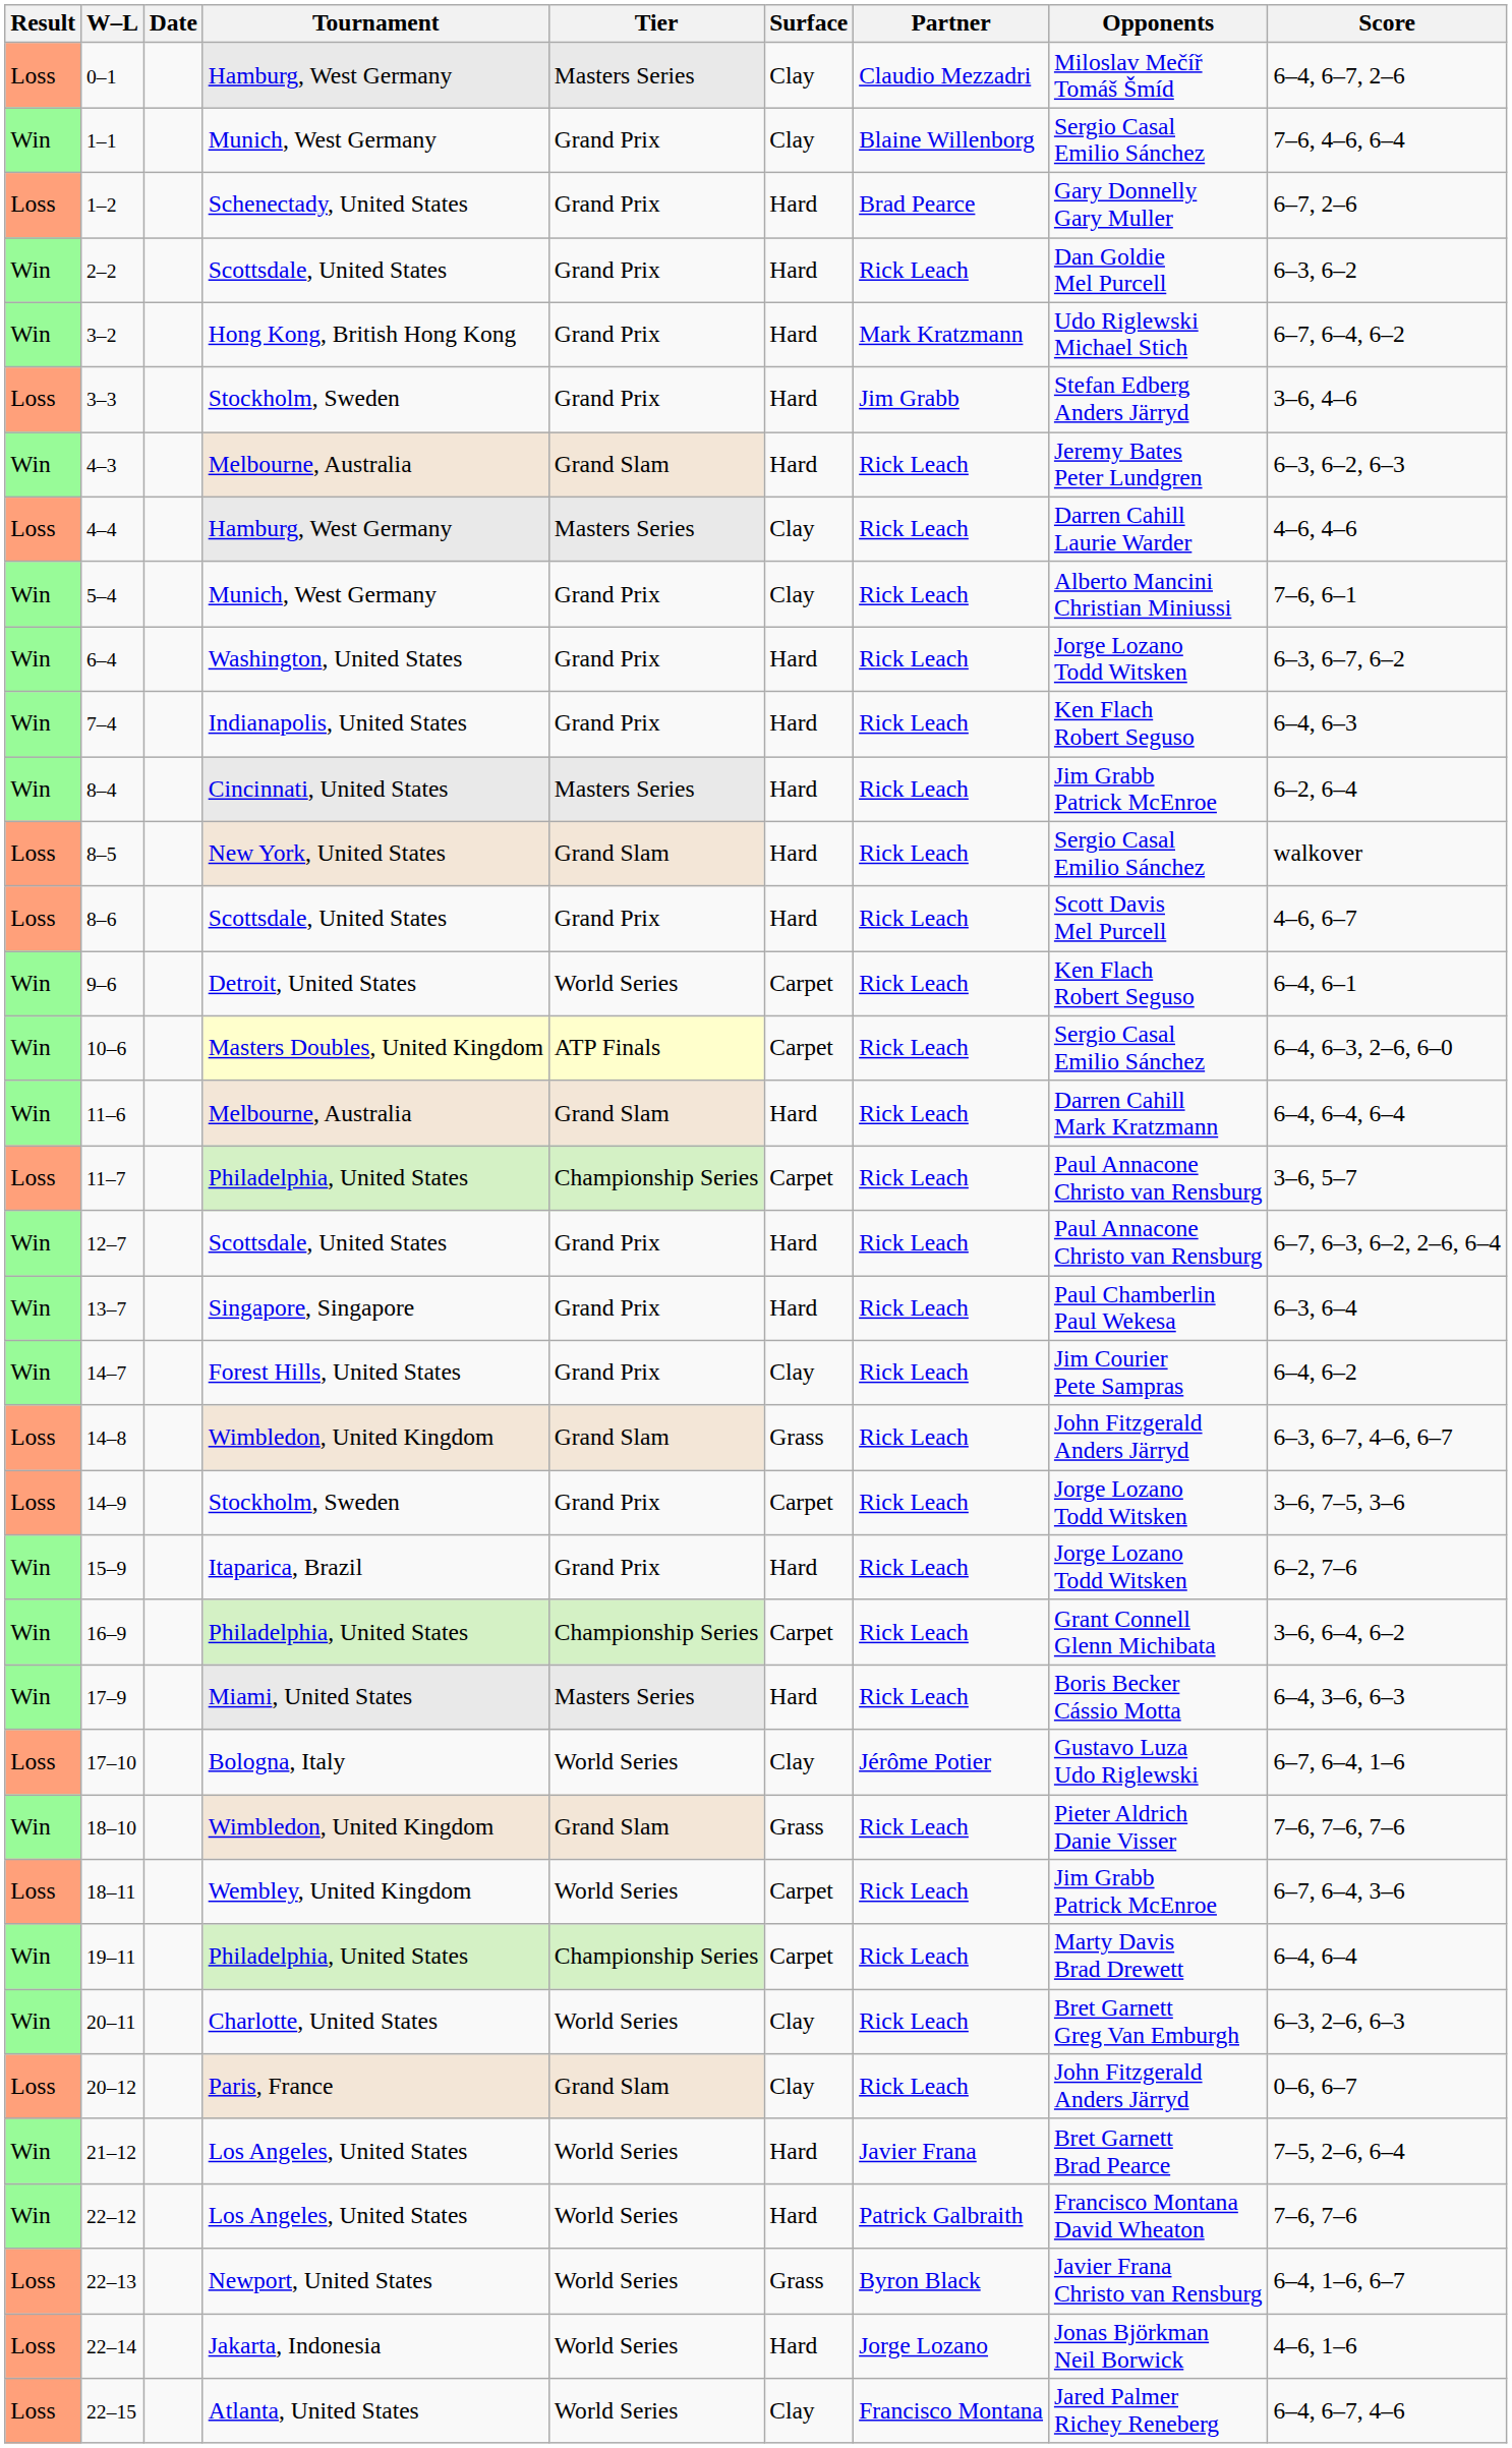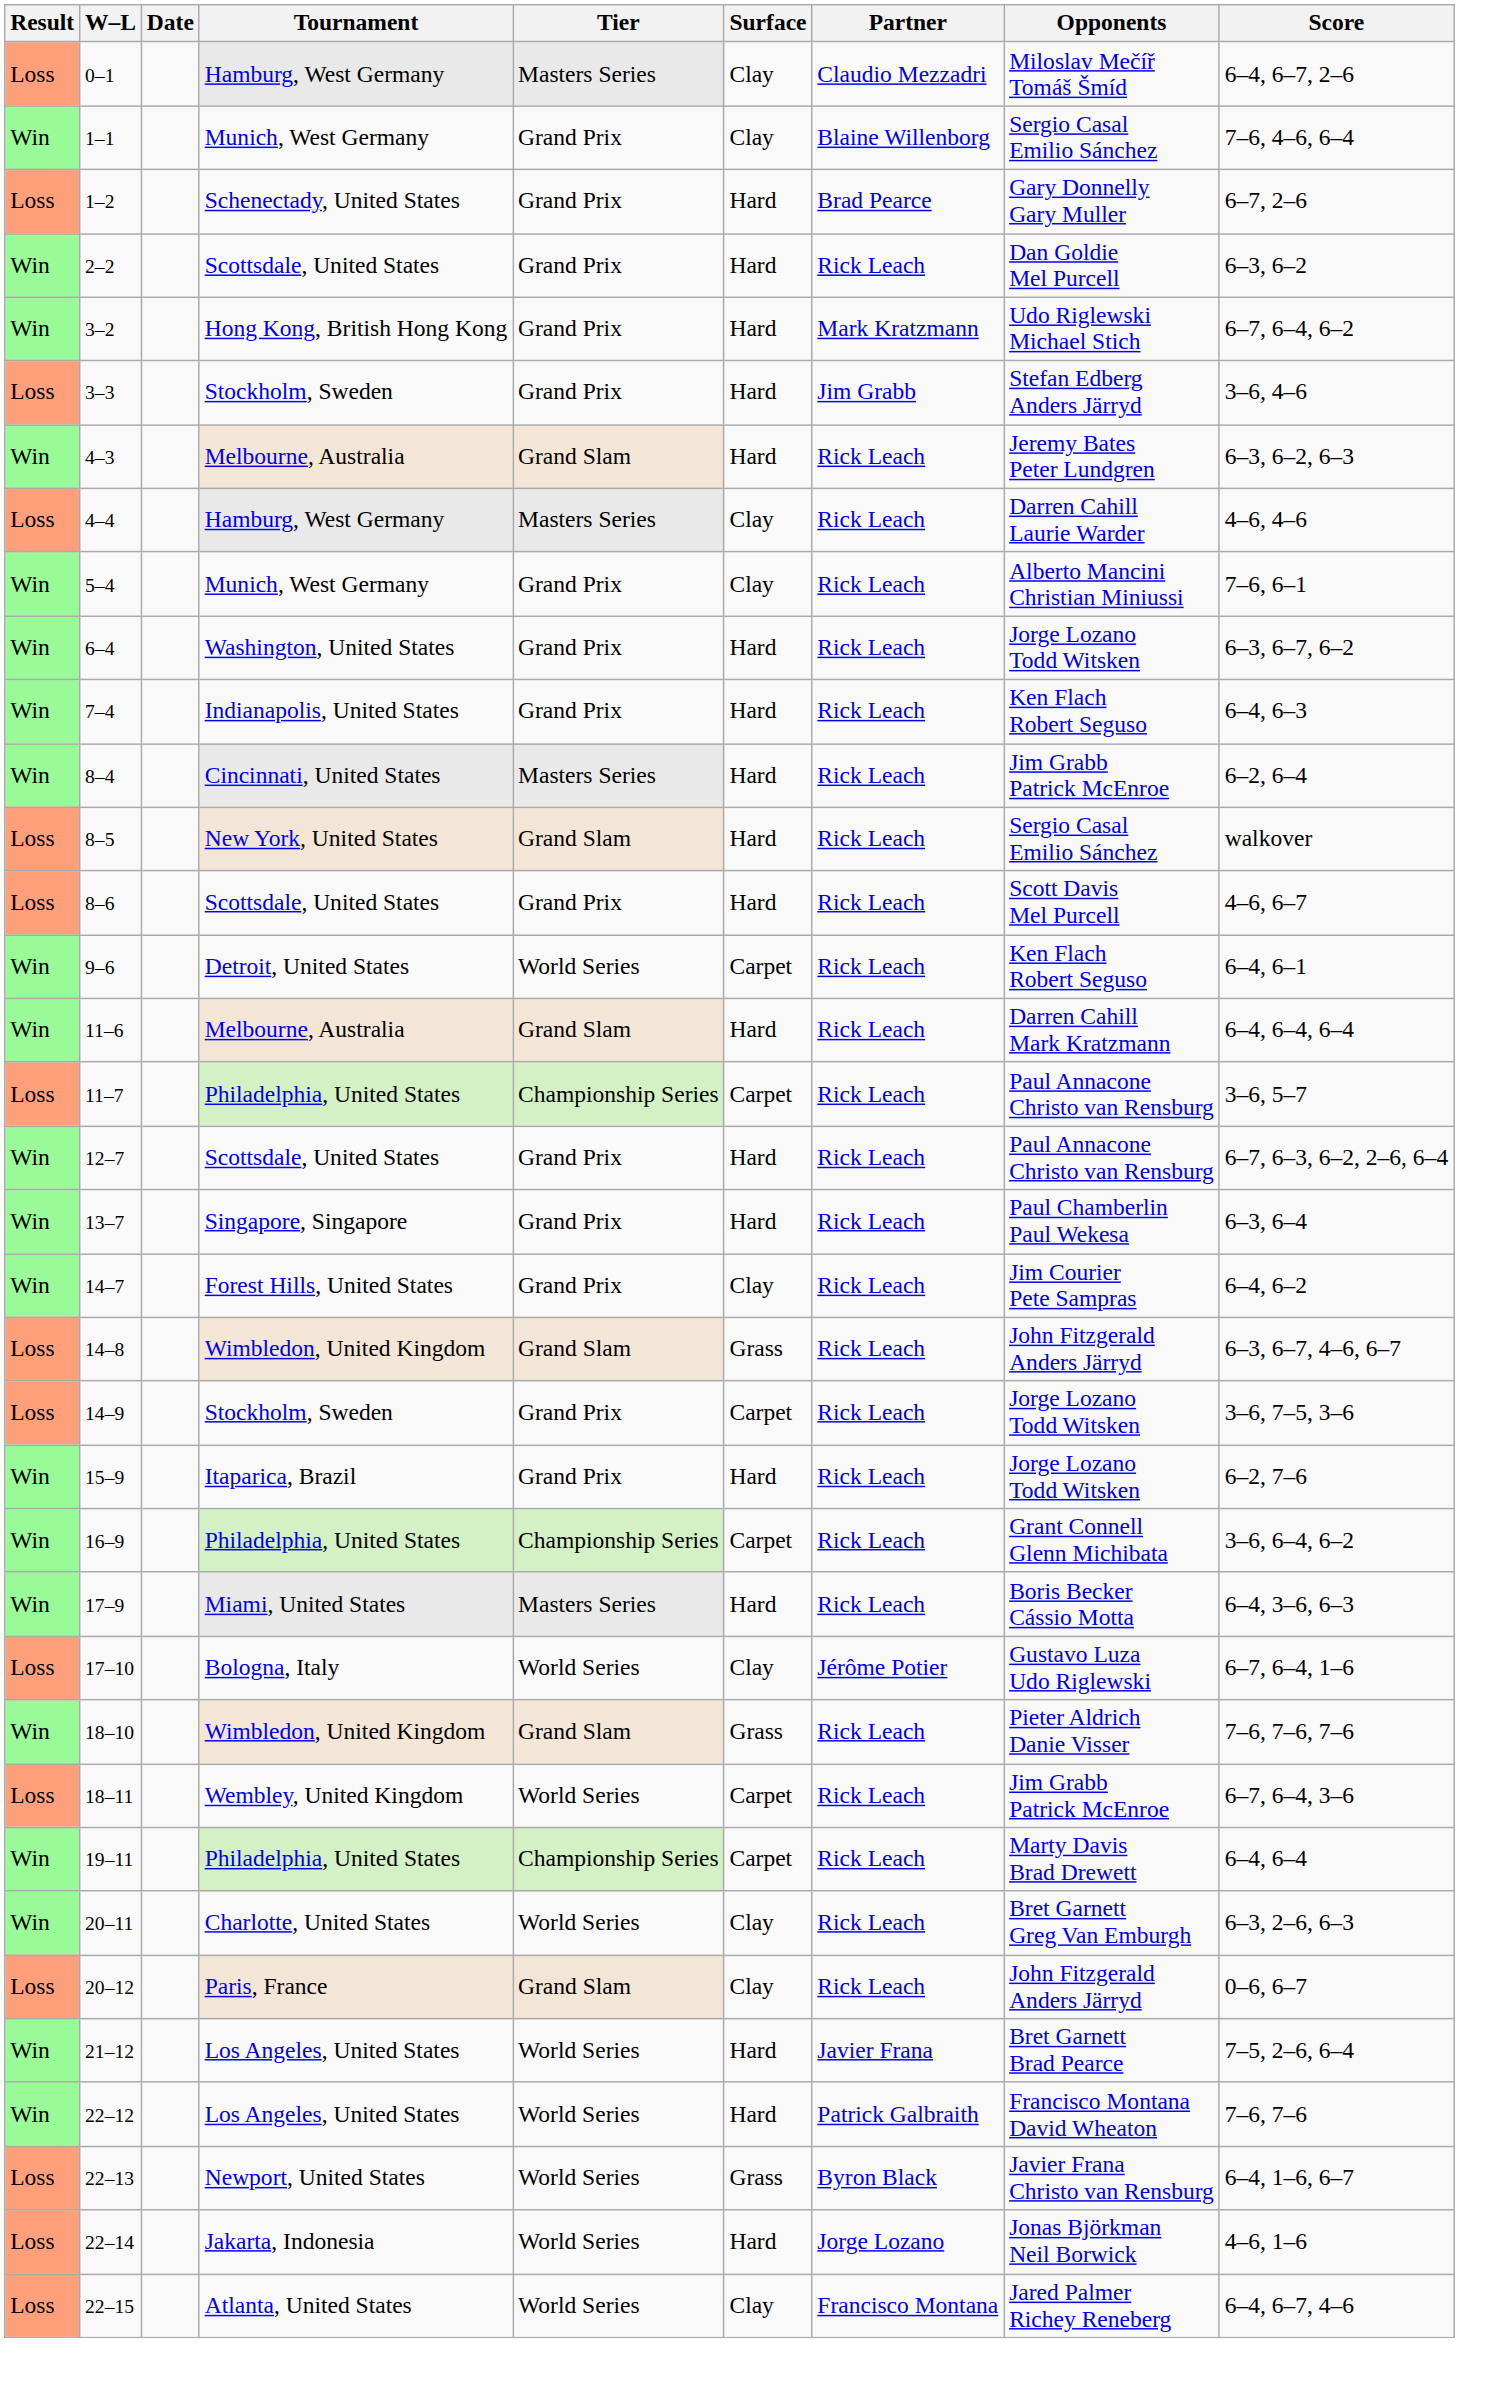- row: Win | 10–6 | Masters Doubles, United Kingdom | ATP Finals | Carpet | Rick Leach | Sergio Casal Emilio Sánchez | 6–4, 6–3, 2–6, 6–0
